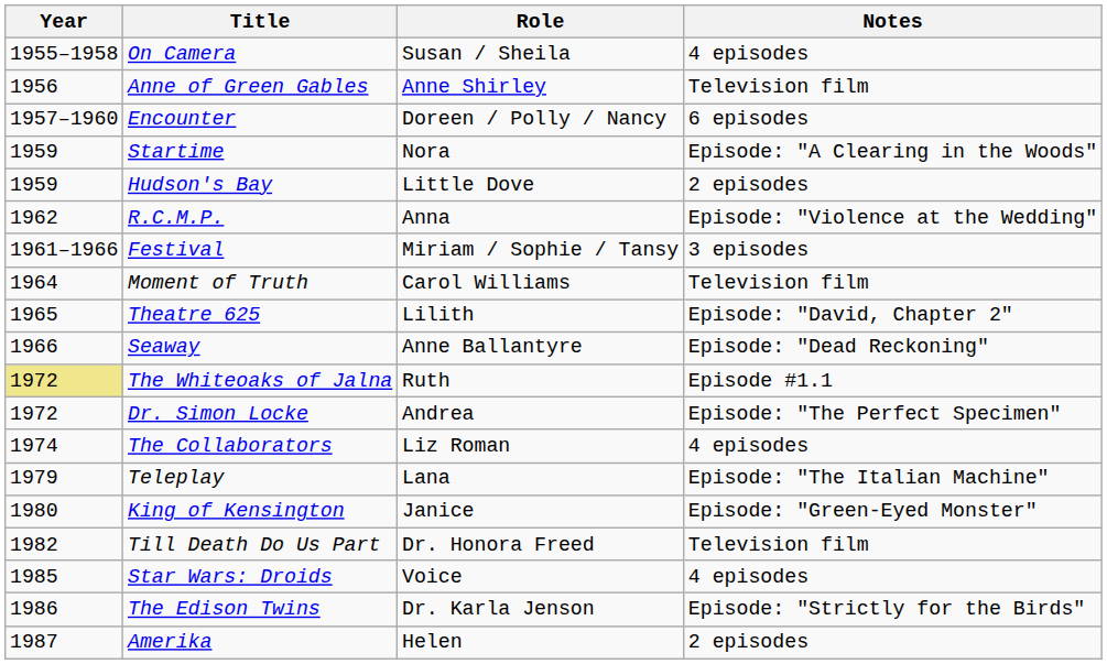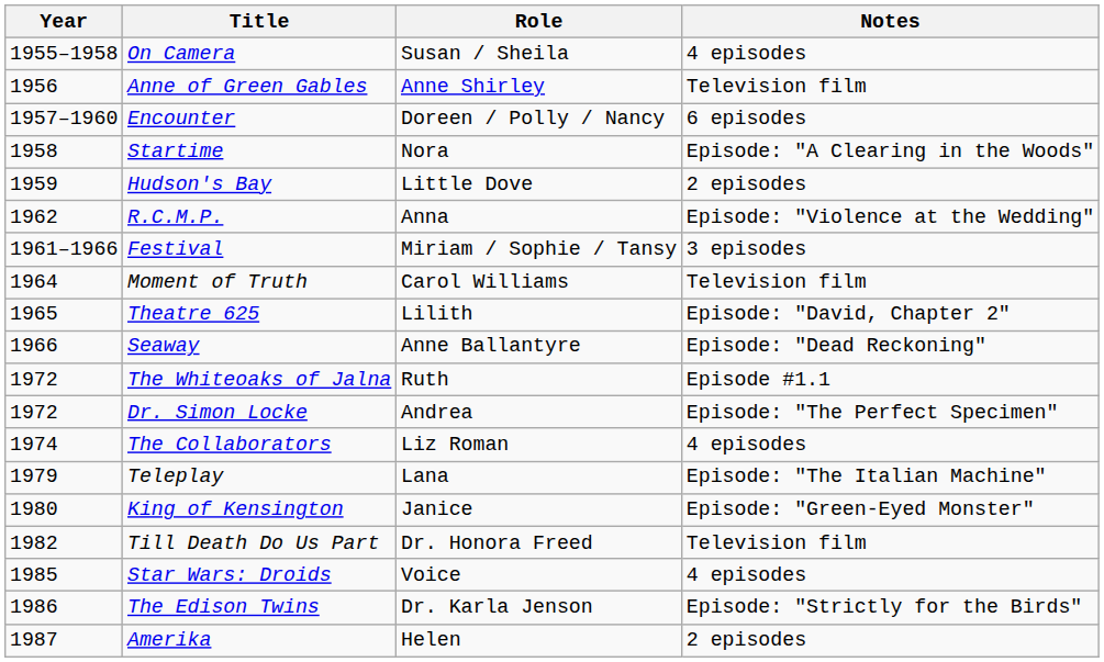Startime | Year: 1959 -> 1958
The Whiteoaks of Jalna | Year: khaki background -> no background
